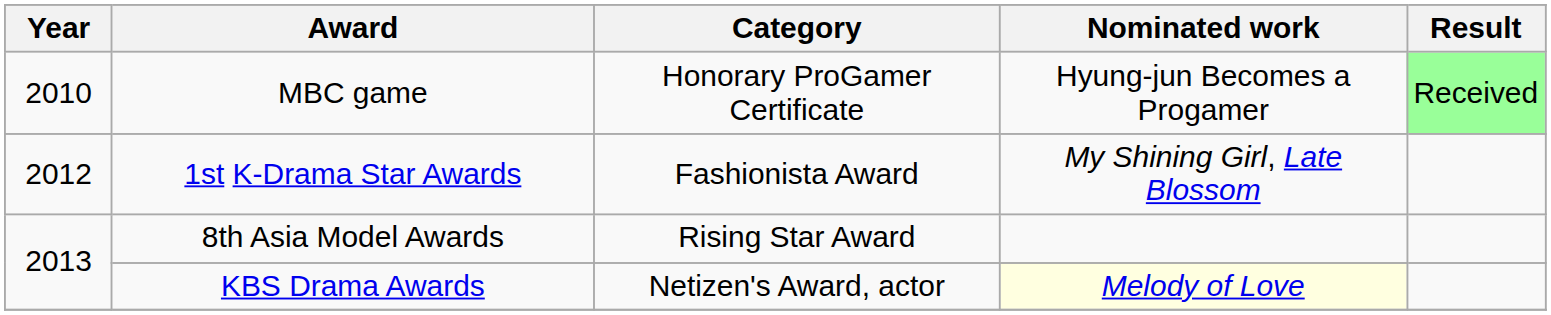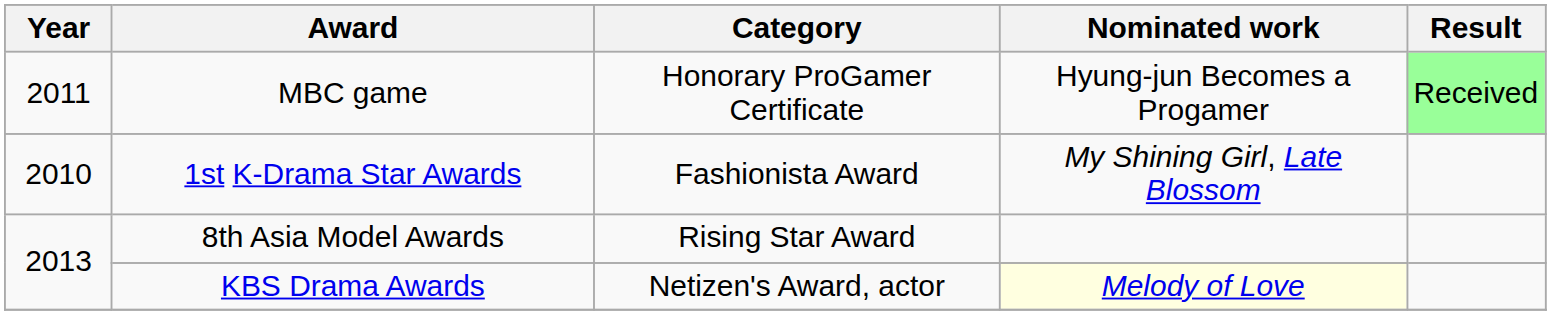MBC game | Year: 2010 -> 2011
1st K-Drama Star Awards | Year: 2012 -> 2010
